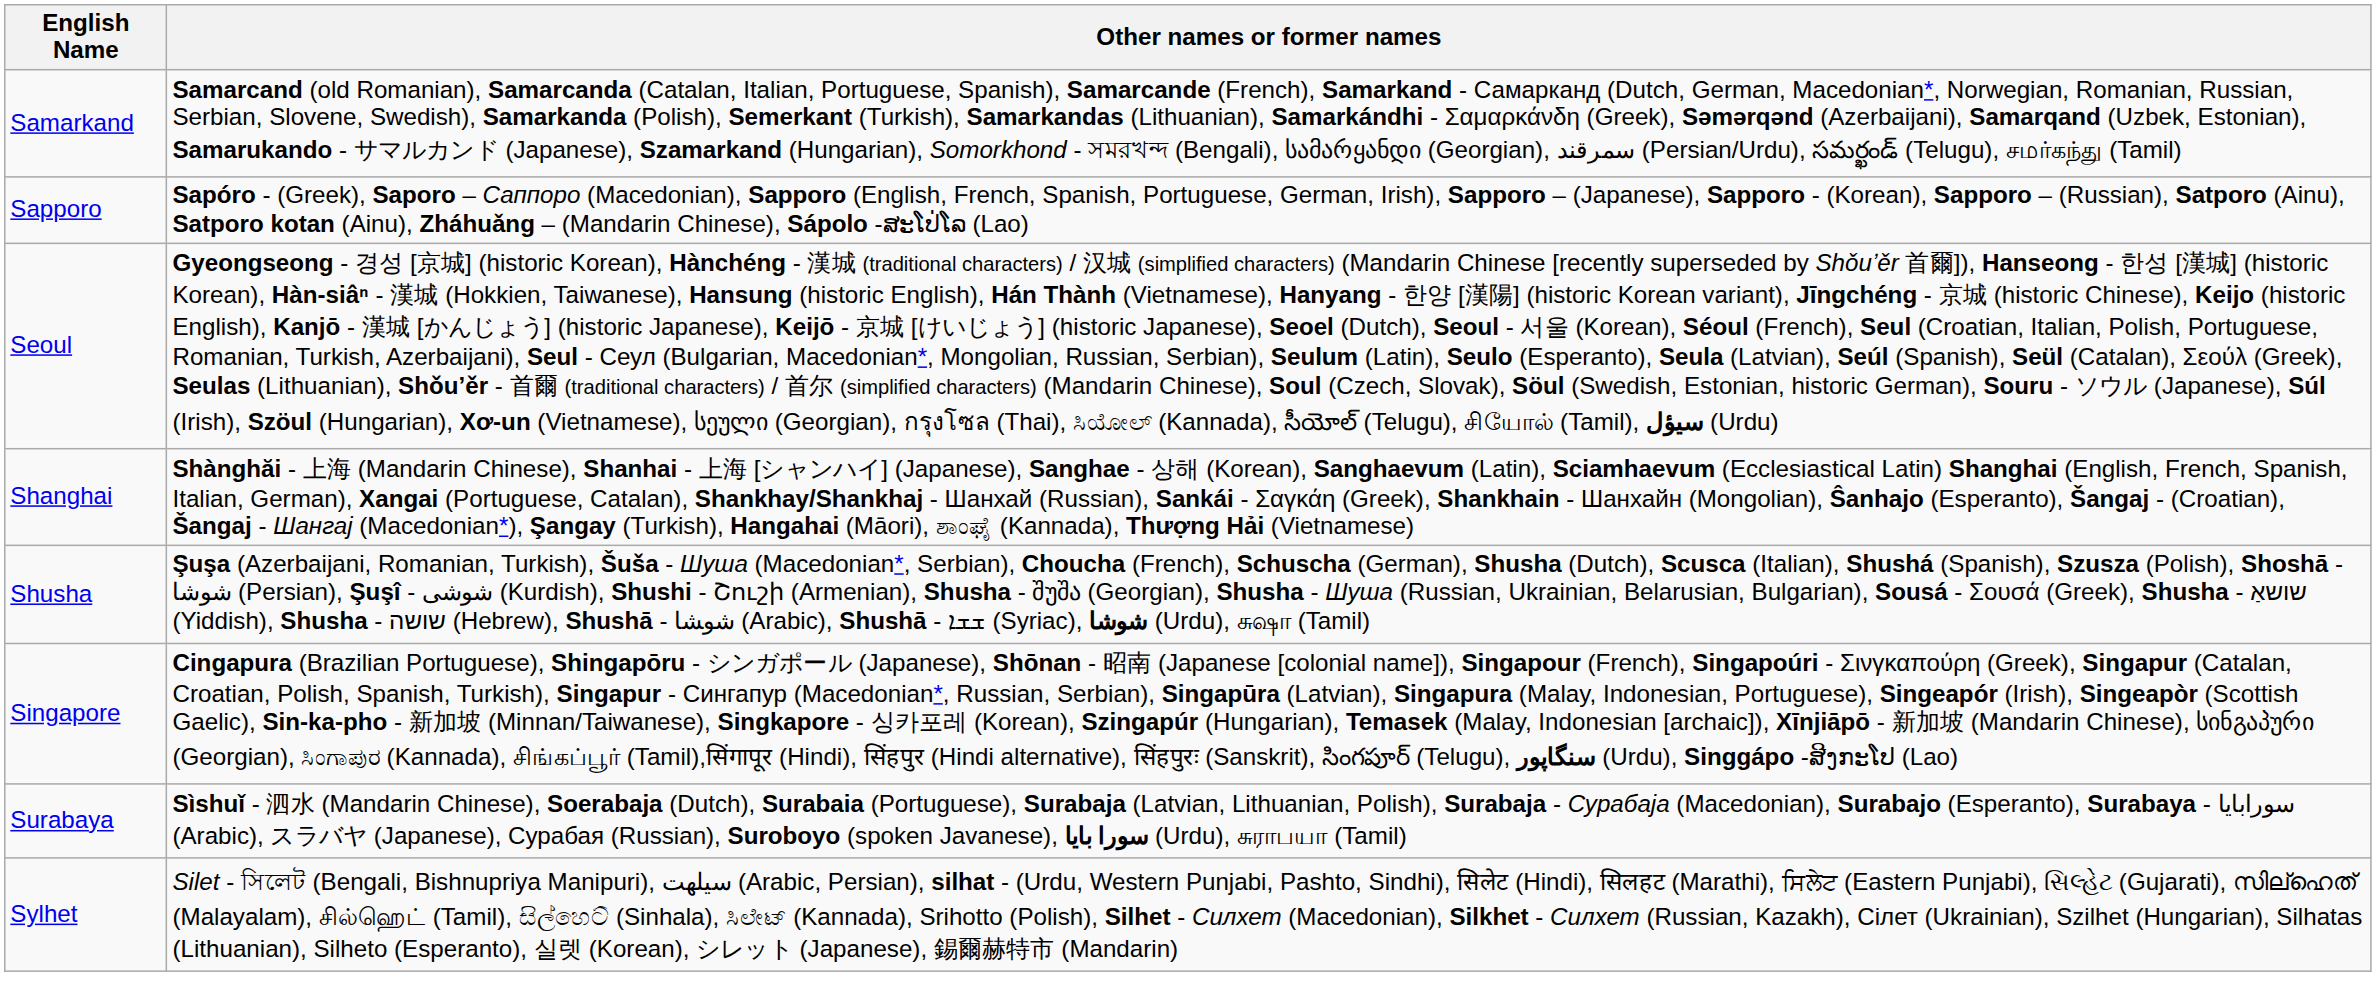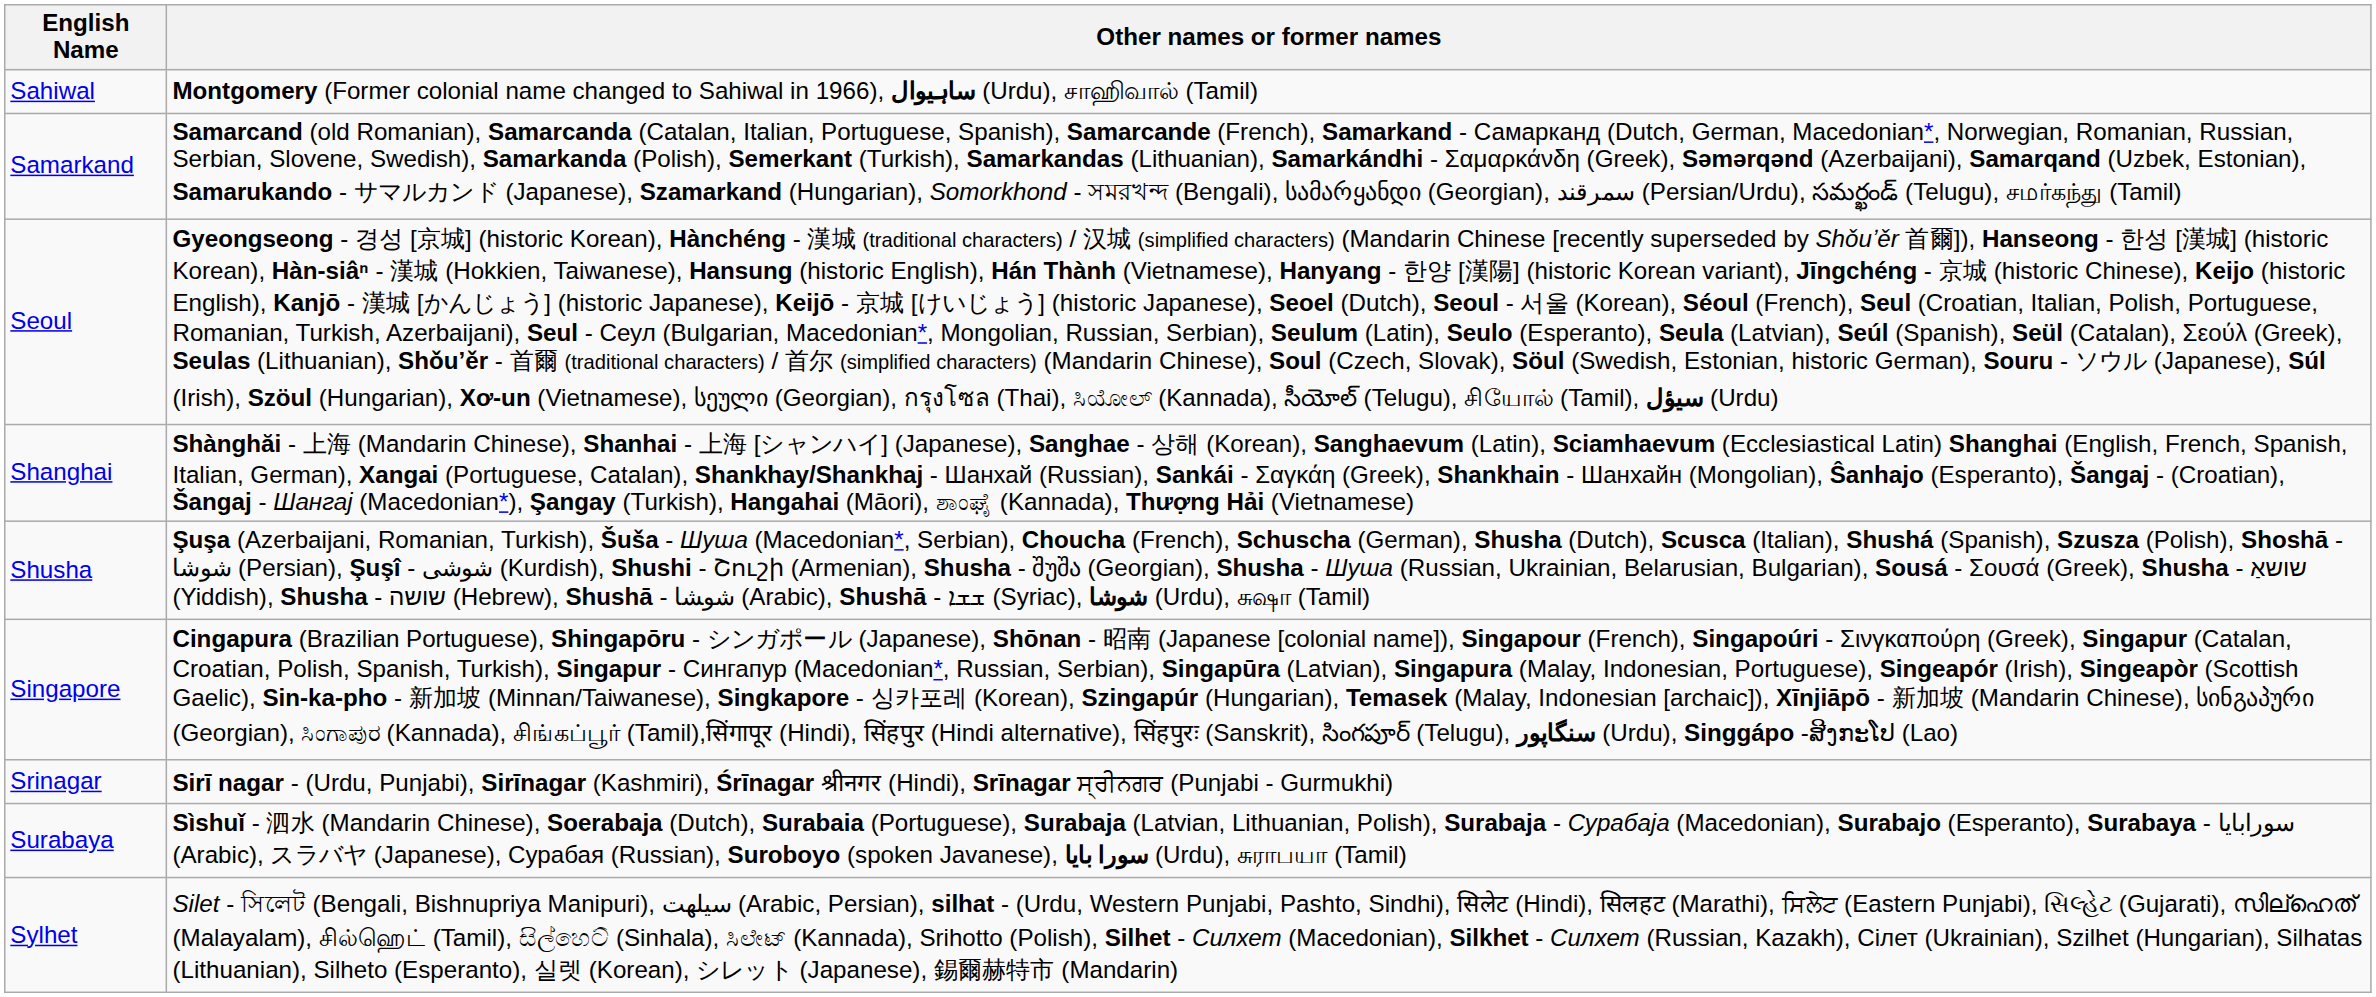+ row: Sahiwal | Montgomery (Former colonial name changed to Sahiwal in 1966), ساہیوال (Urdu), சாஹிவால் (Tamil)
- row: Sapporo | Sapóro - (Greek), Saporo – Саппоро (Macedonian), Sapporo (English, French, Spanish, Portuguese, German, Irish), Sapporo – (Japanese), Sapporo - (Korean), Sapporo – (Russian), Satporo (Ainu), Satporo kotan (Ainu), Zháhuǎng – (Mandarin Chinese), Sápolo -ສະໂປ່ໂລ (Lao)
+ row: Srinagar | Sirī nagar - (Urdu, Punjabi), Sirīnagar (Kashmiri), Śrīnagar श्रीनगर (Hindi), Srīnagar ਸ੍ਰੀਨਗਰ (Punjabi - Gurmukhi)
